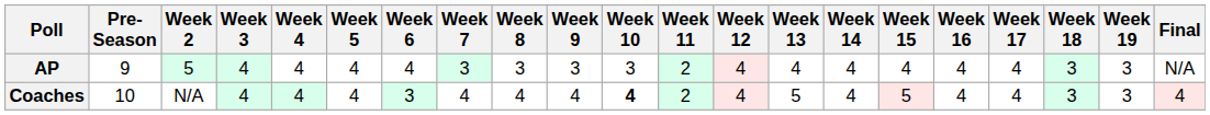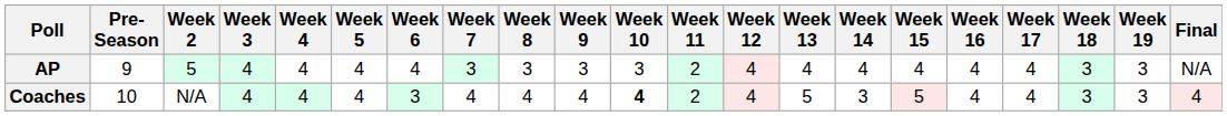Coaches | Week 14: 4 -> 3
